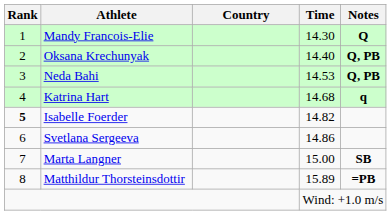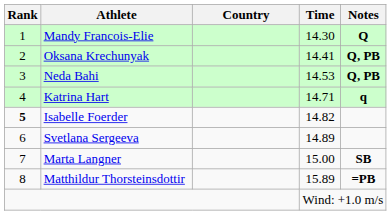Oksana Krechunyak | Time: 14.40 -> 14.41
Katrina Hart | Time: 14.68 -> 14.71
Svetlana Sergeeva | Time: 14.86 -> 14.89
